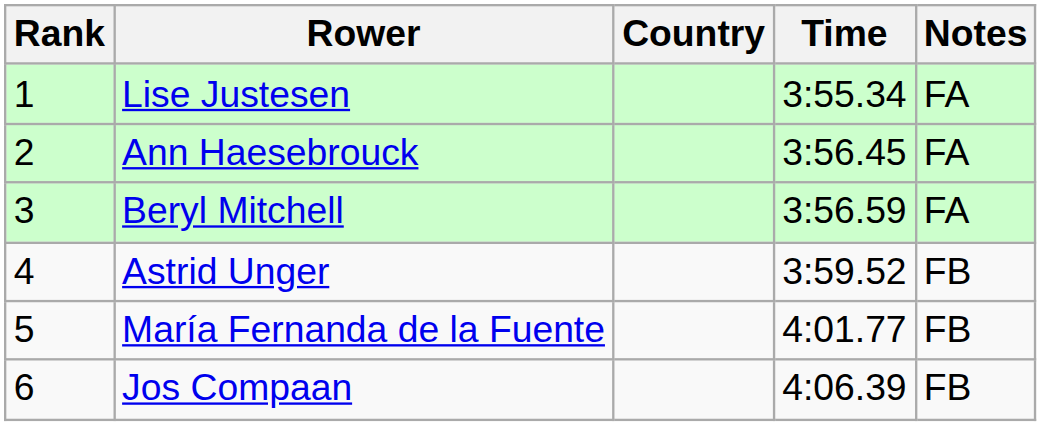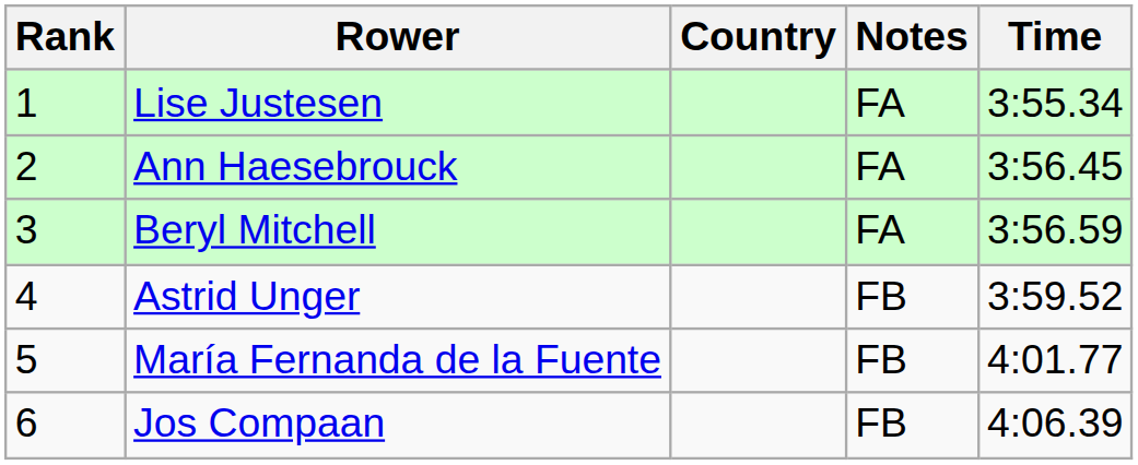columns swapped: Time <-> Notes
